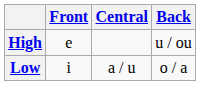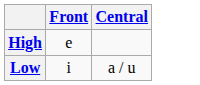- column: Back | u / ou | o / a
